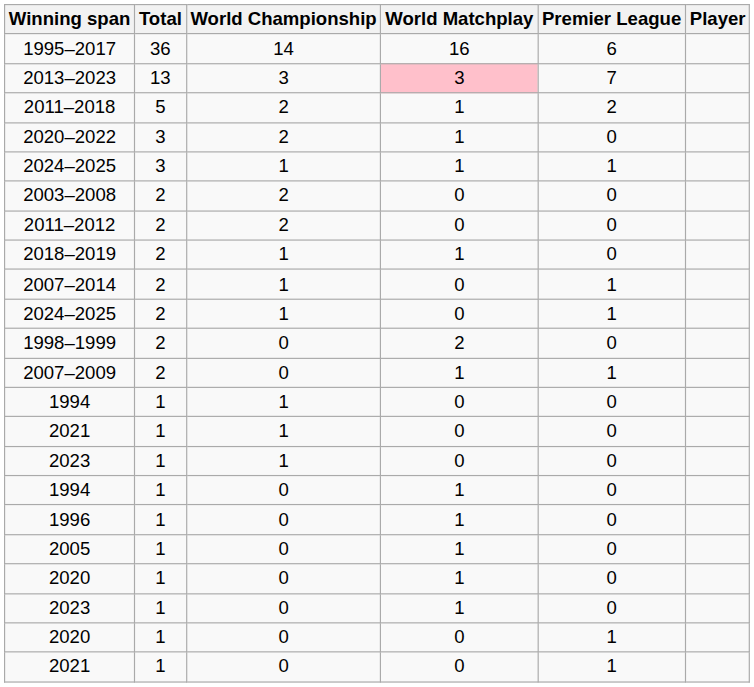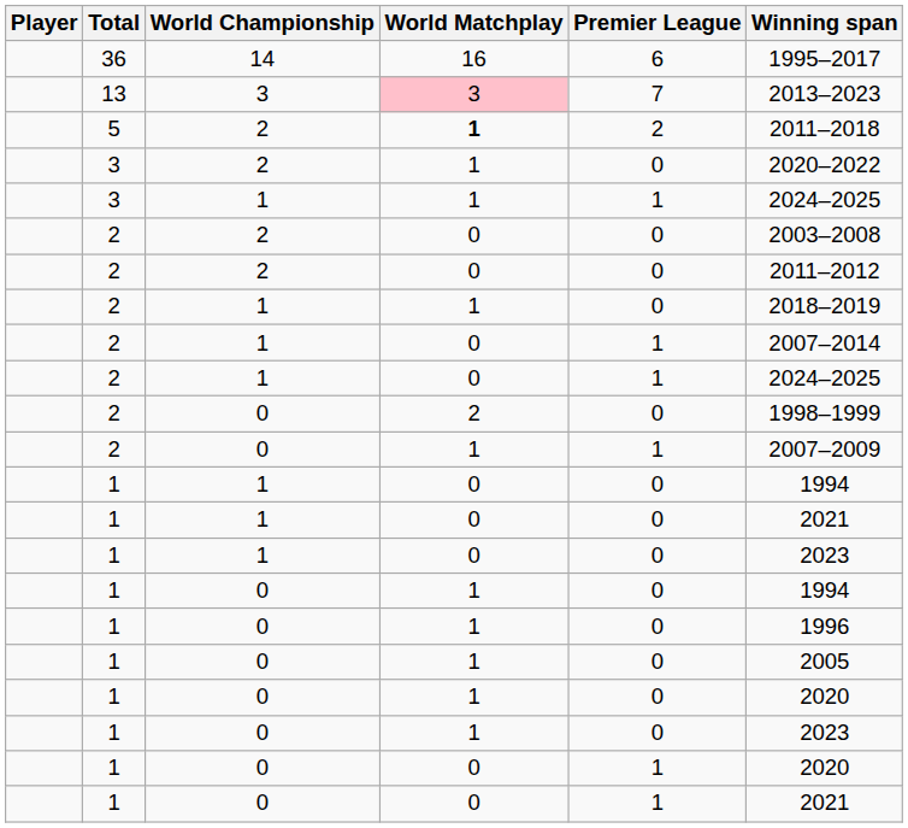columns swapped: Player <-> Winning span
5 | World Matchplay: normal -> bold
